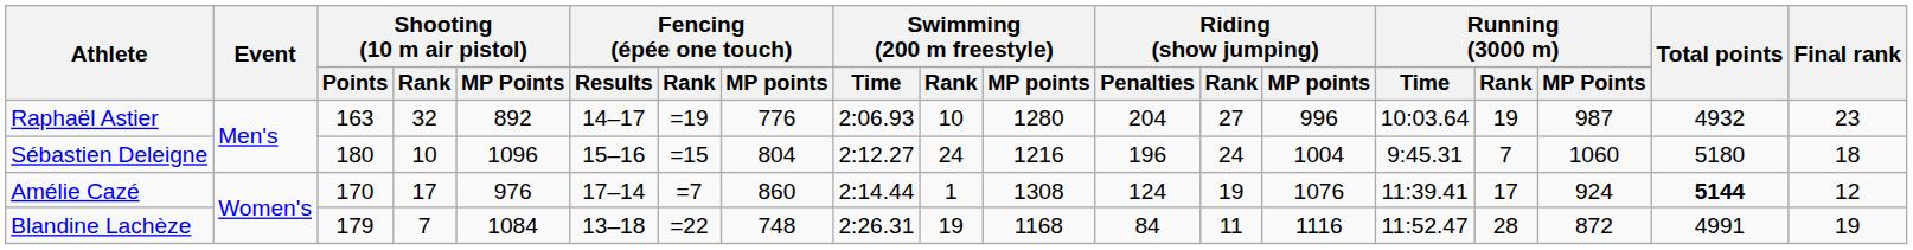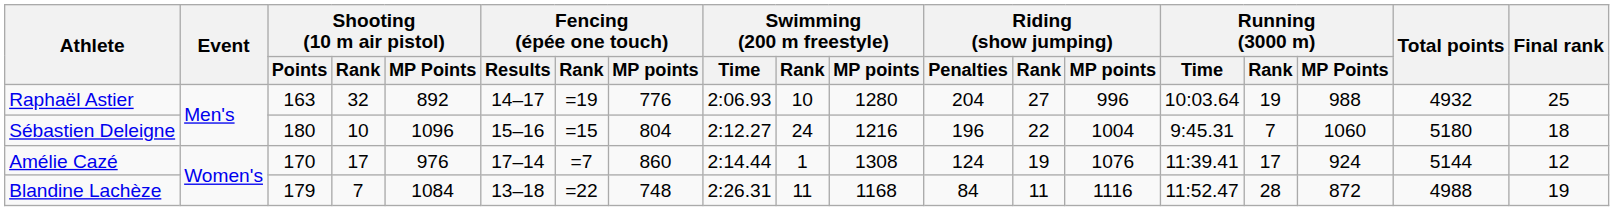Raphaël Astier | Running (3000 m) / MP Points: 987 -> 988
Raphaël Astier | Final rank: 23 -> 25
Sébastien Deleigne | Riding (show jumping) / Rank: 24 -> 22
Amélie Cazé | Total points: bold -> normal
Blandine Lachèze | Swimming (200 m freestyle) / Rank: 19 -> 11
Blandine Lachèze | Total points: 4991 -> 4988
